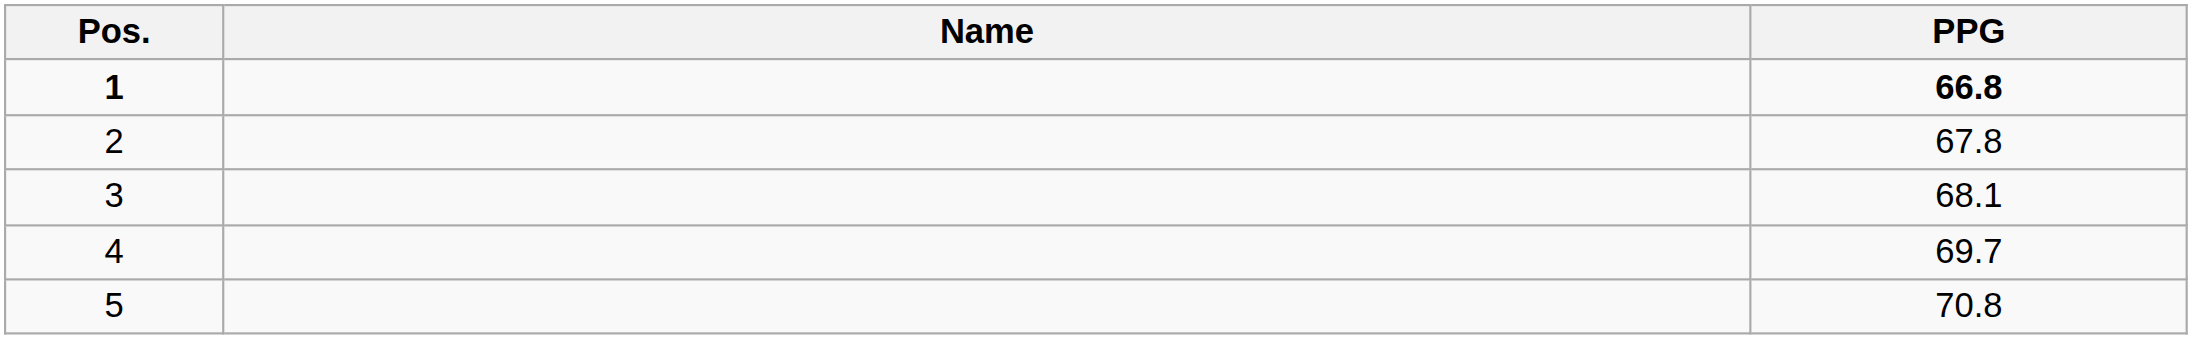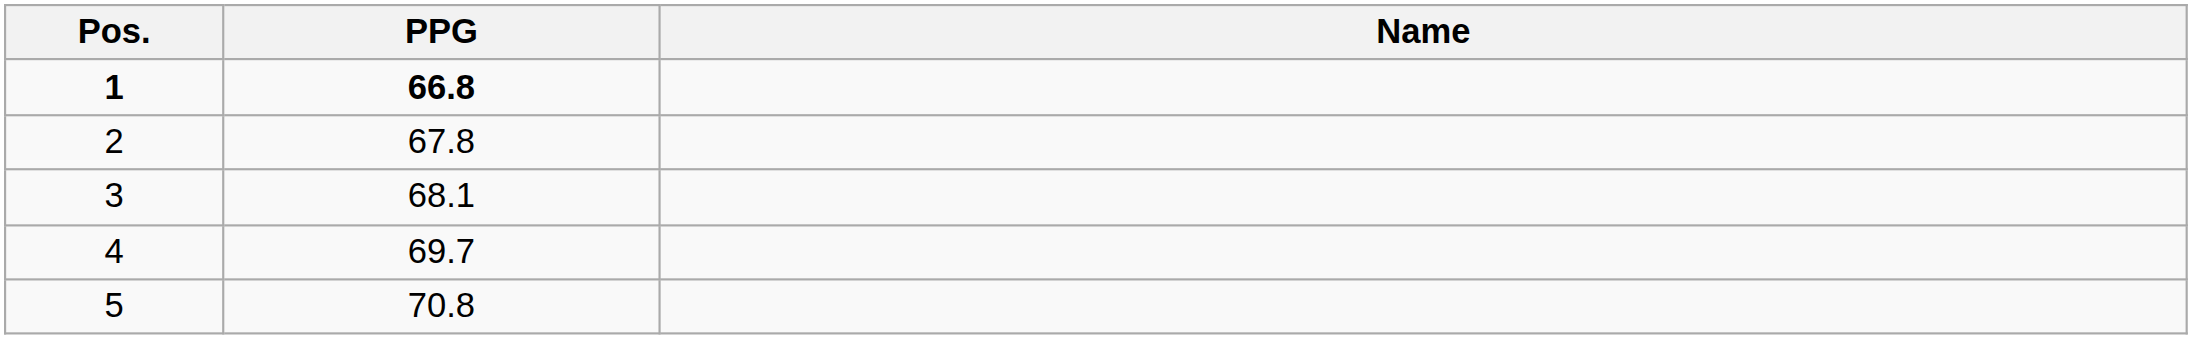columns swapped: Name <-> PPG
